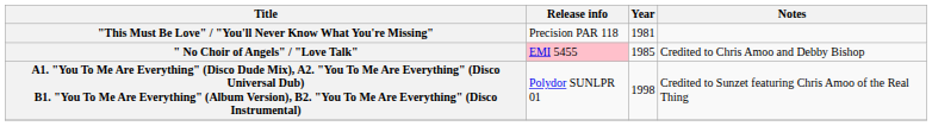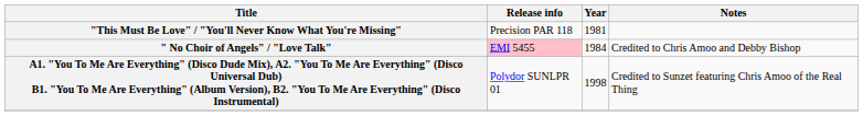" No Choir of Angels" / "Love Talk" | Year: 1985 -> 1984
